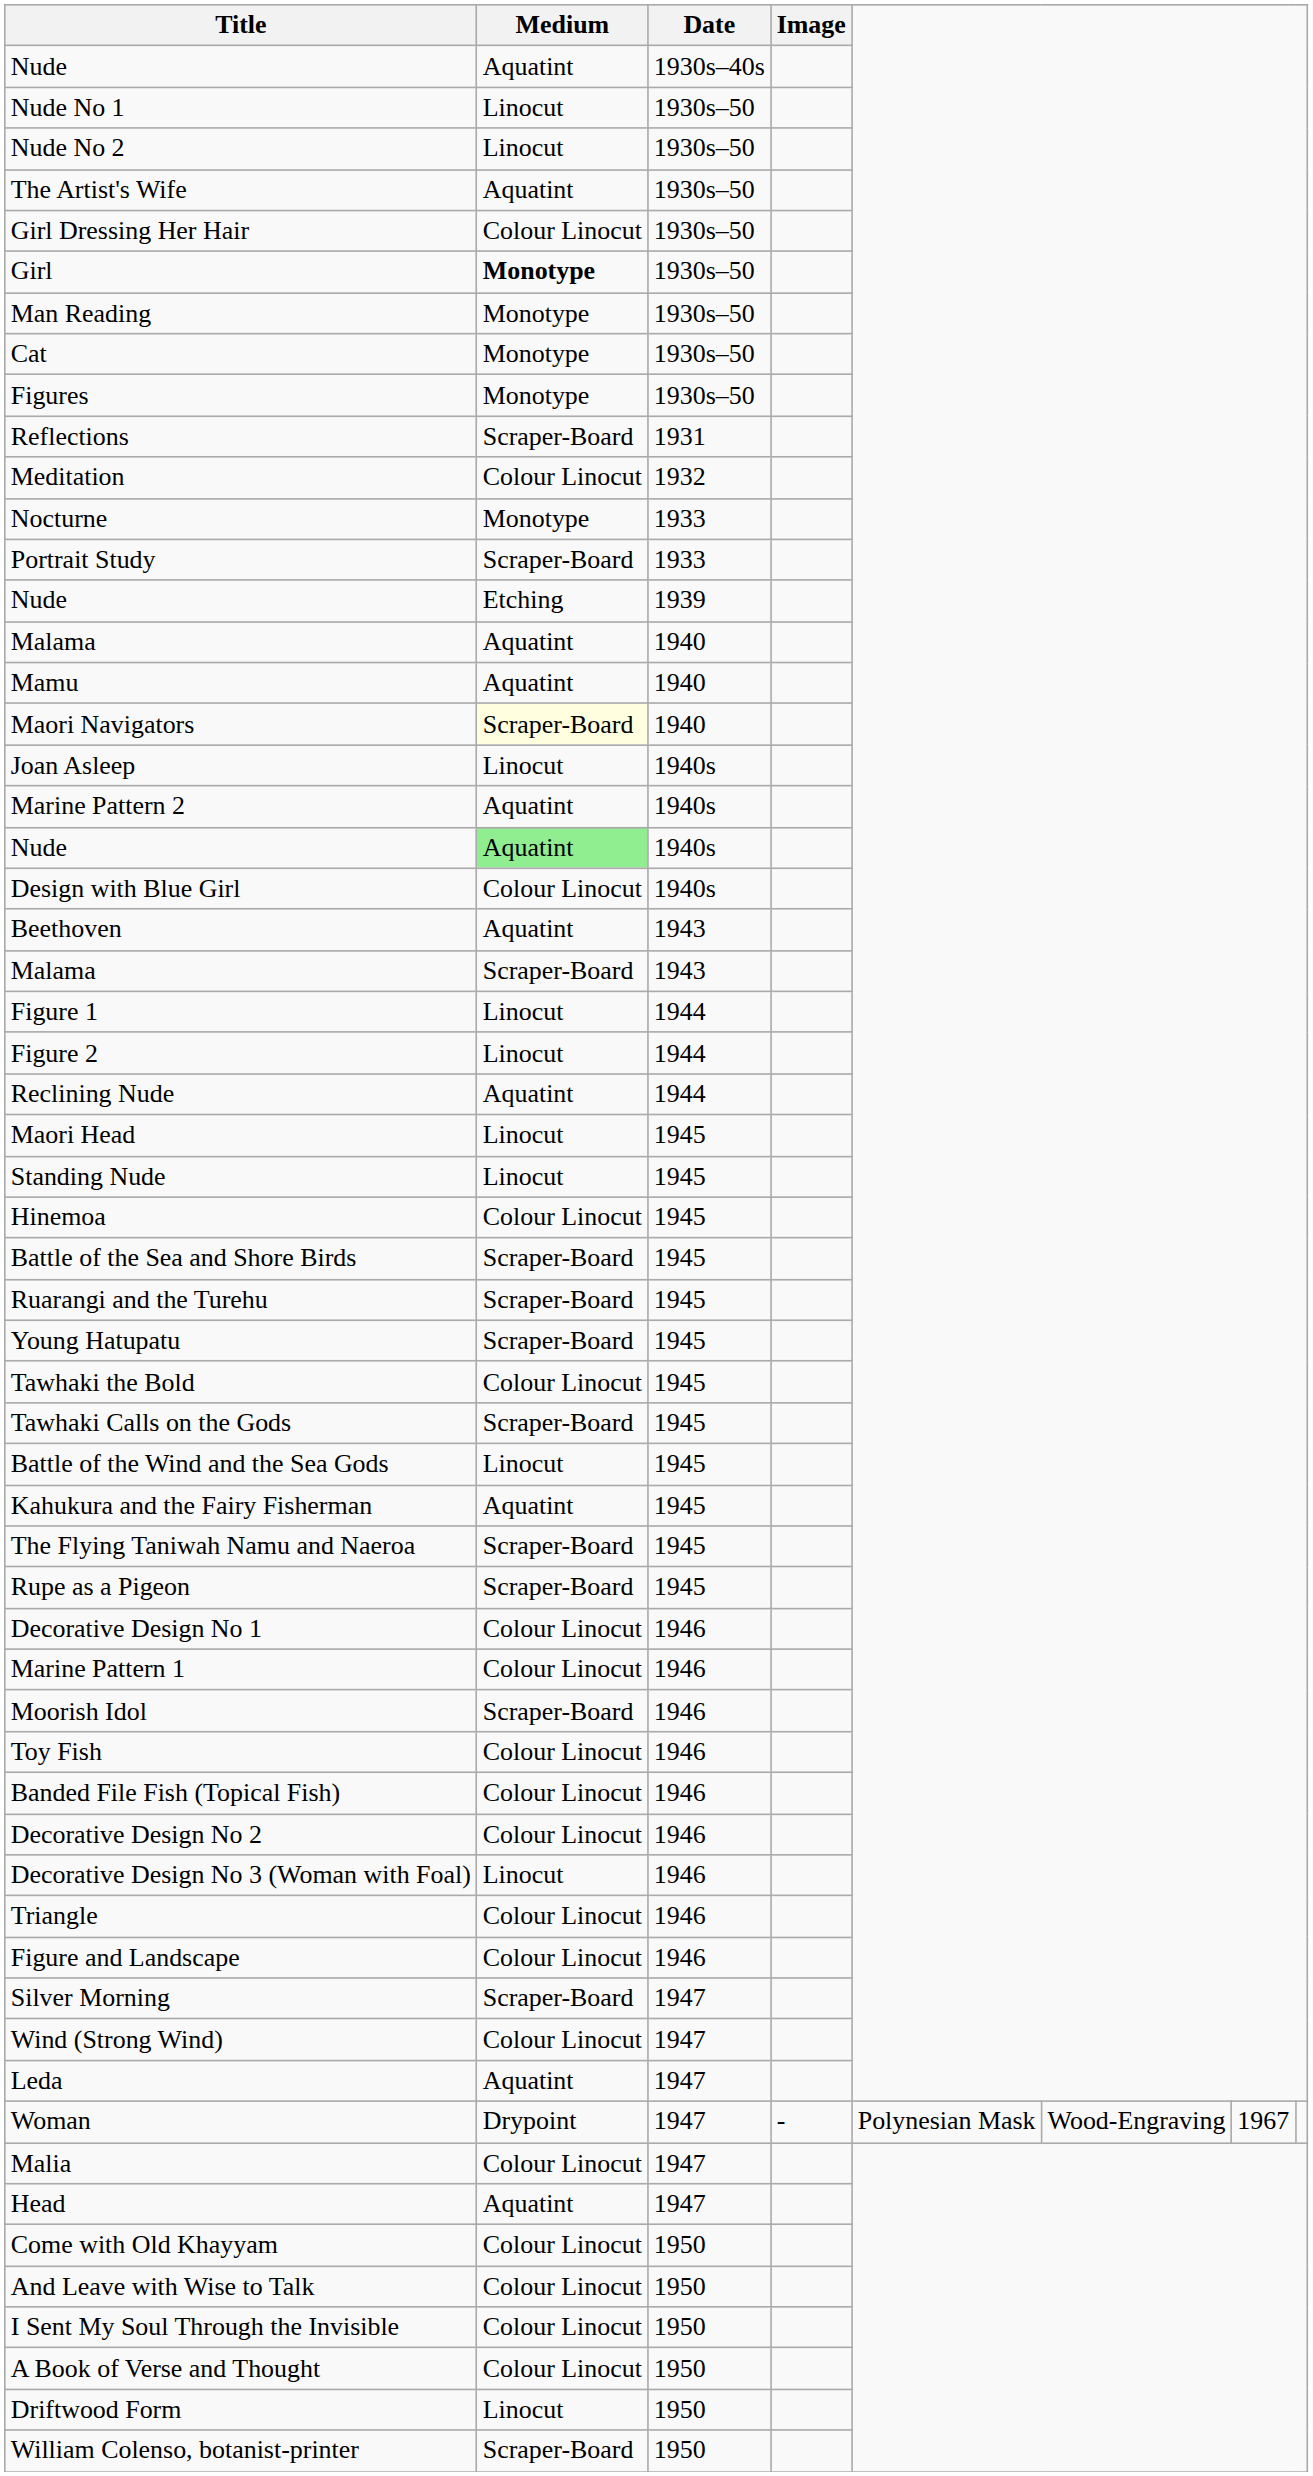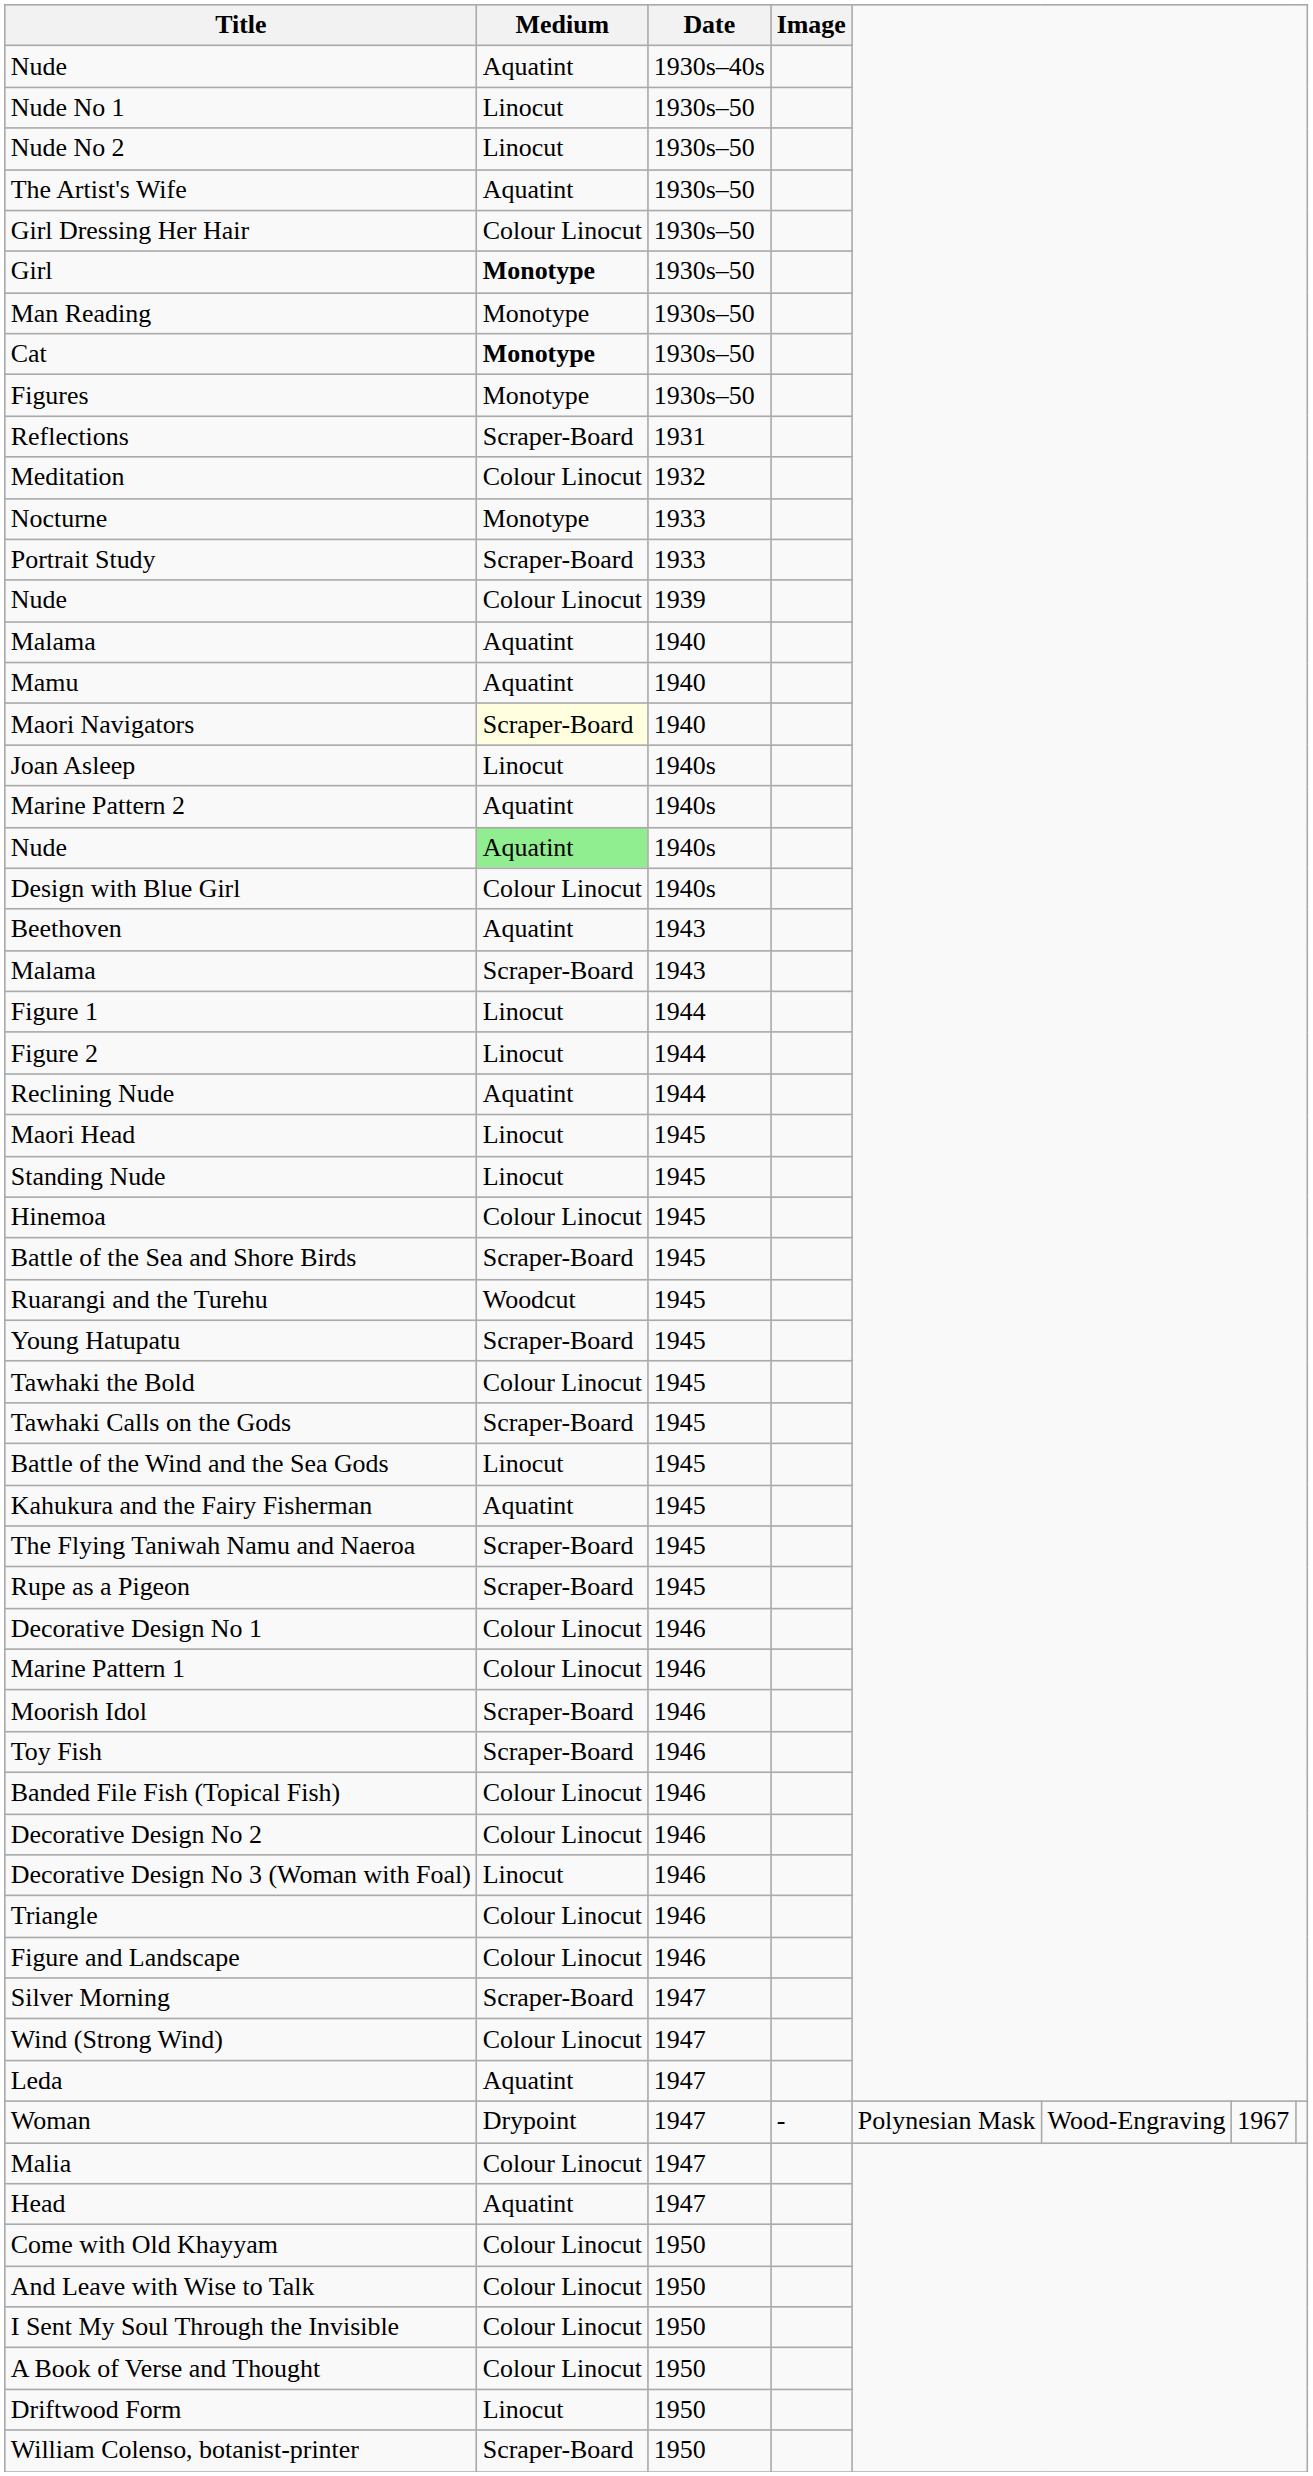Cat | Medium: normal -> bold
Nude / 1939 | Medium: Etching -> Colour Linocut
Ruarangi and the Turehu | Medium: Scraper-Board -> Woodcut
Toy Fish | Medium: Colour Linocut -> Scraper-Board
